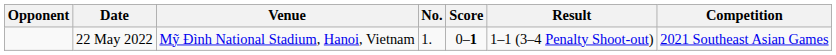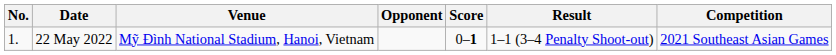columns swapped: No. <-> Opponent
